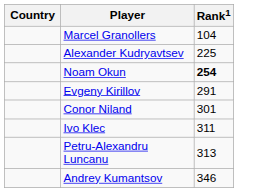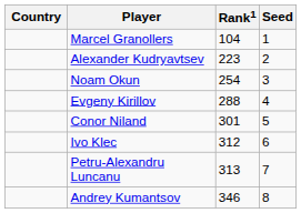+ column: Seed | 1 | 2 | 3 | 4 | 5 | 6 | 7 | 8
Alexander Kudryavtsev | Rank1: 225 -> 223
Noam Okun | Rank1: bold -> normal
Evgeny Kirillov | Rank1: 291 -> 288
Ivo Klec | Rank1: 311 -> 312
